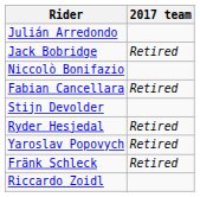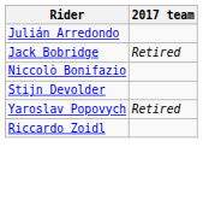- row: Fabian Cancellara | Retired
- row: Ryder Hesjedal | Retired
- row: Fränk Schleck | Retired
